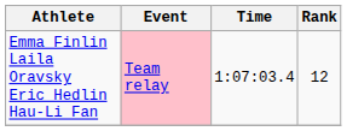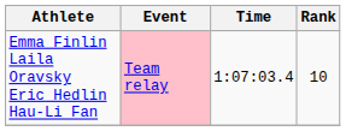Emma Finlin Laila Oravsky Eric Hedlin Hau-Li Fan | Rank: 12 -> 10
